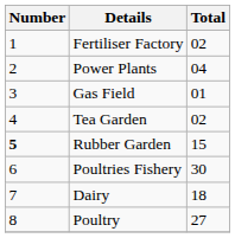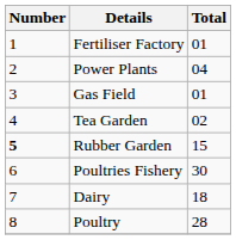Fertiliser Factory | Total: 02 -> 01
Poultry | Total: 27 -> 28
